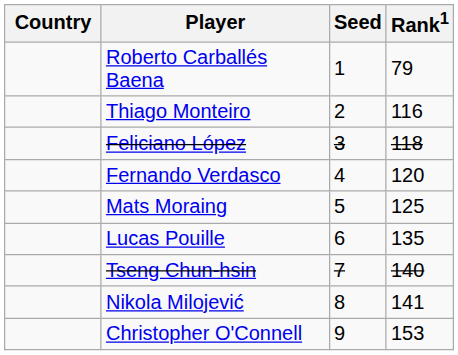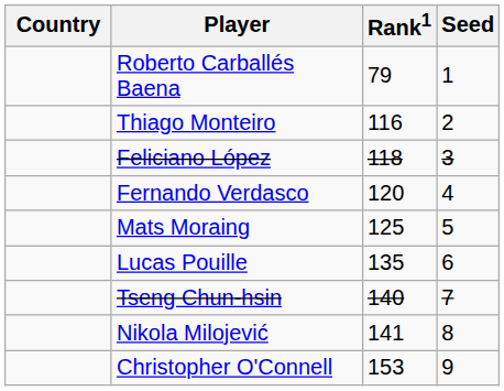columns swapped: Rank1 <-> Seed
